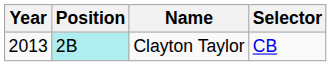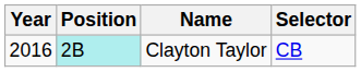Clayton Taylor | Year: 2013 -> 2016
